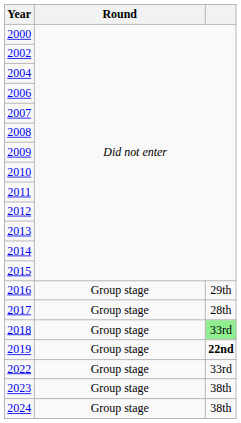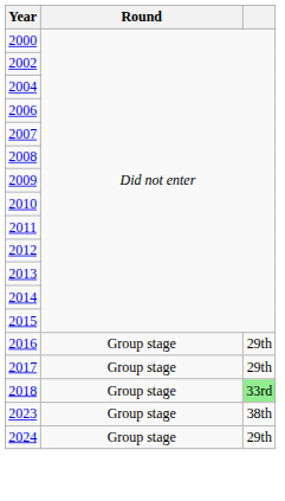2017 | column 3: 28th -> 29th
- row: 2019 | Group stage | 22nd
- row: 2022 | Group stage | 33rd
2024 | column 3: 38th -> 29th
